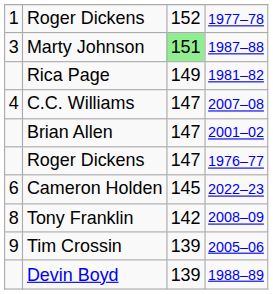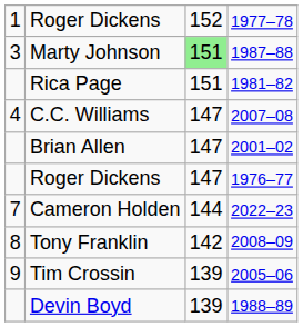Rica Page | column 3: 149 -> 151
Cameron Holden | column 1: 6 -> 7
Cameron Holden | column 3: 145 -> 144
